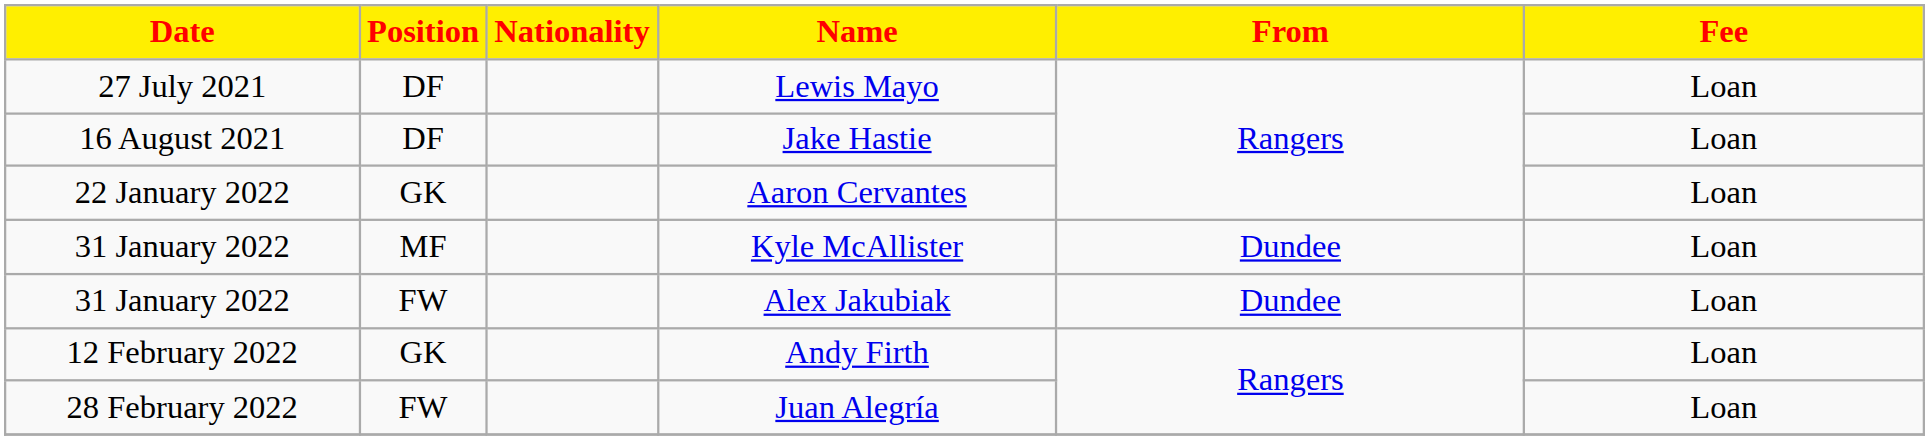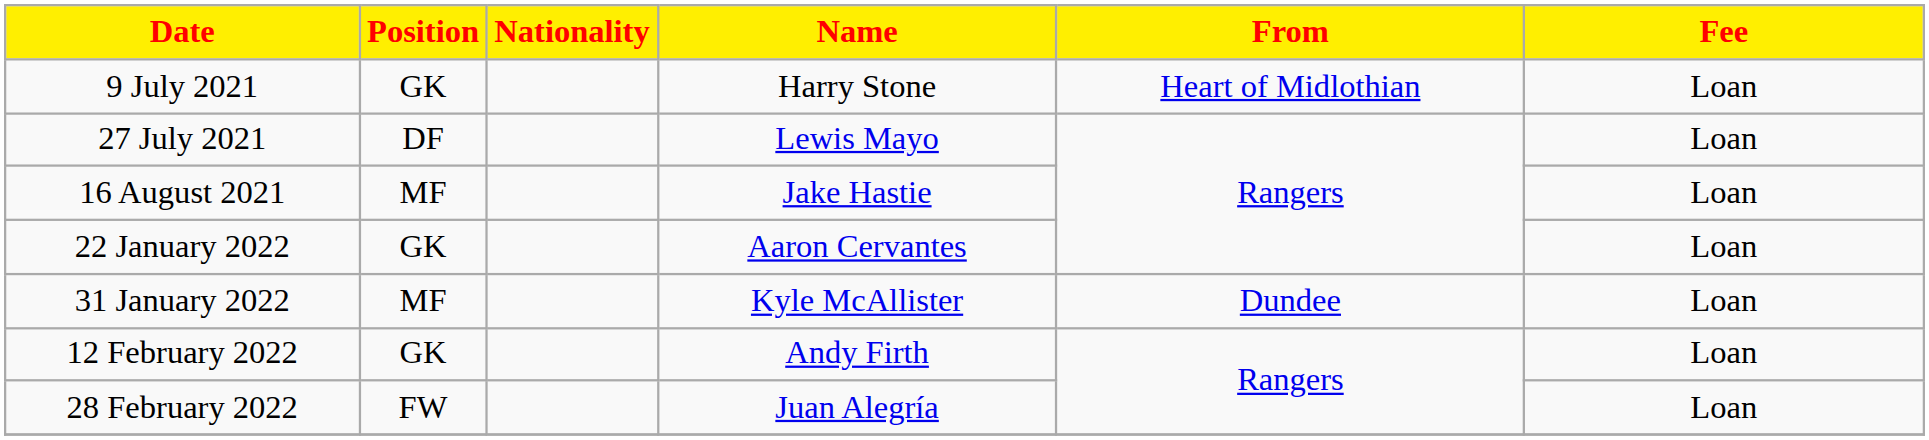+ row: 9 July 2021 | GK | Harry Stone | Heart of Midlothian | Loan
Jake Hastie | Position: DF -> MF
- row: 31 January 2022 | FW | Alex Jakubiak | Dundee | Loan
